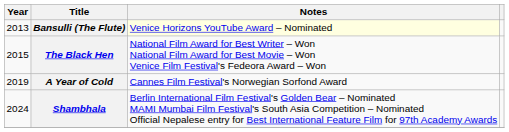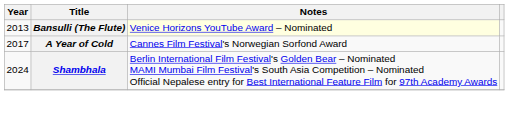- row: 2015 | The Black Hen | National Film Award for Best Writer – Won National Film Award for Best Movie – Won Venice Film Festival's Fedeora Award – Won
A Year of Cold | Year: 2019 -> 2017
